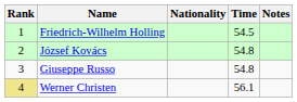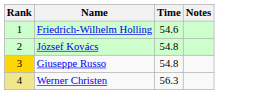- column: Nationality
Friedrich-Wilhelm Holling | Time: 54.5 -> 54.6
Giuseppe Russo | Rank: no background -> gold background
Werner Christen | Time: 56.1 -> 56.3
